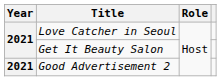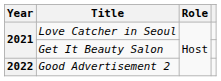Good Advertisement 2 | Year: 2021 -> 2022
